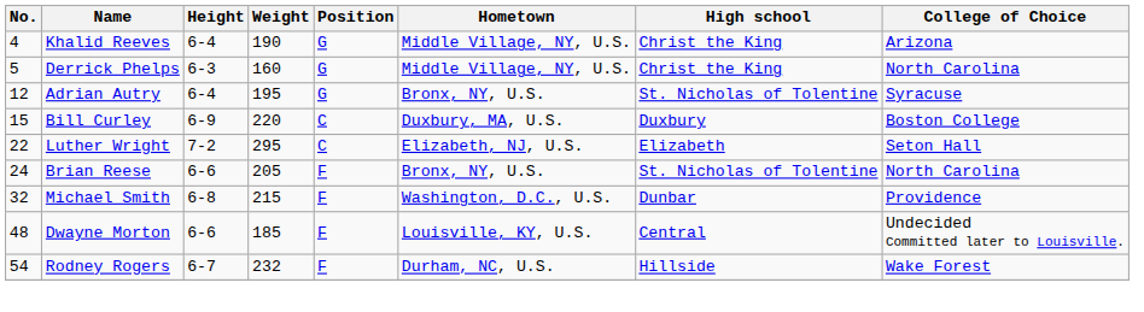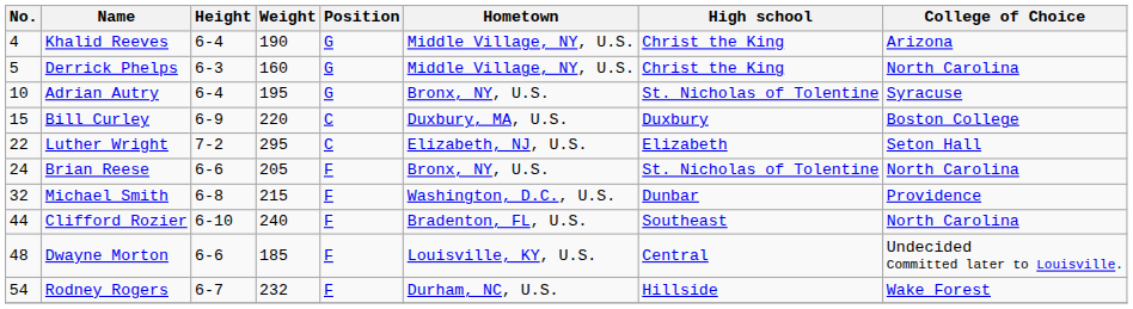Adrian Autry | No.: 12 -> 10
+ row: 44 | Clifford Rozier | 6-10 | 240 | F | Bradenton, FL, U.S. | Southeast | North Carolina
